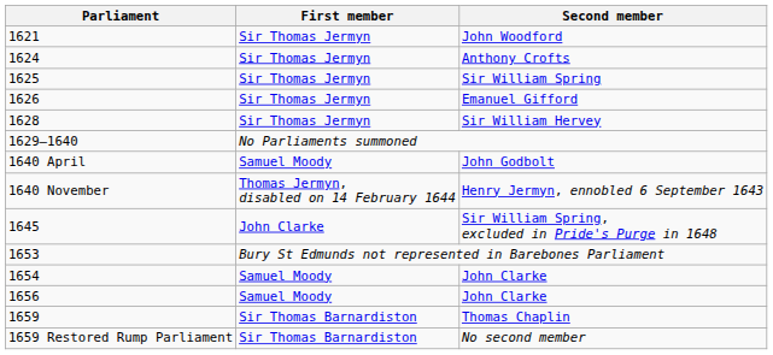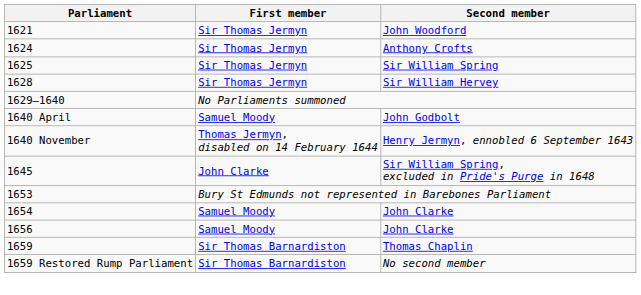- row: 1626 | Sir Thomas Jermyn | Emanuel Gifford
